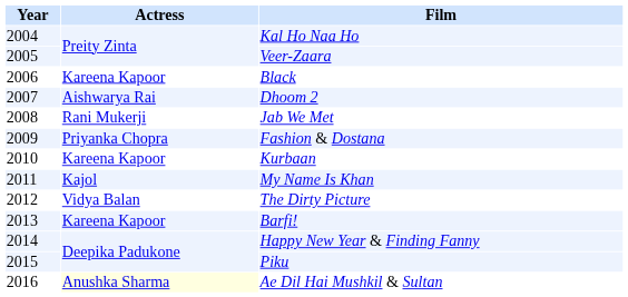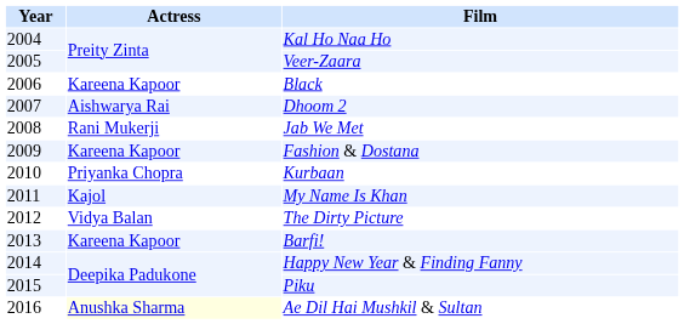Fashion & Dostana | Actress: Priyanka Chopra -> Kareena Kapoor
Kurbaan | Actress: Kareena Kapoor -> Priyanka Chopra
